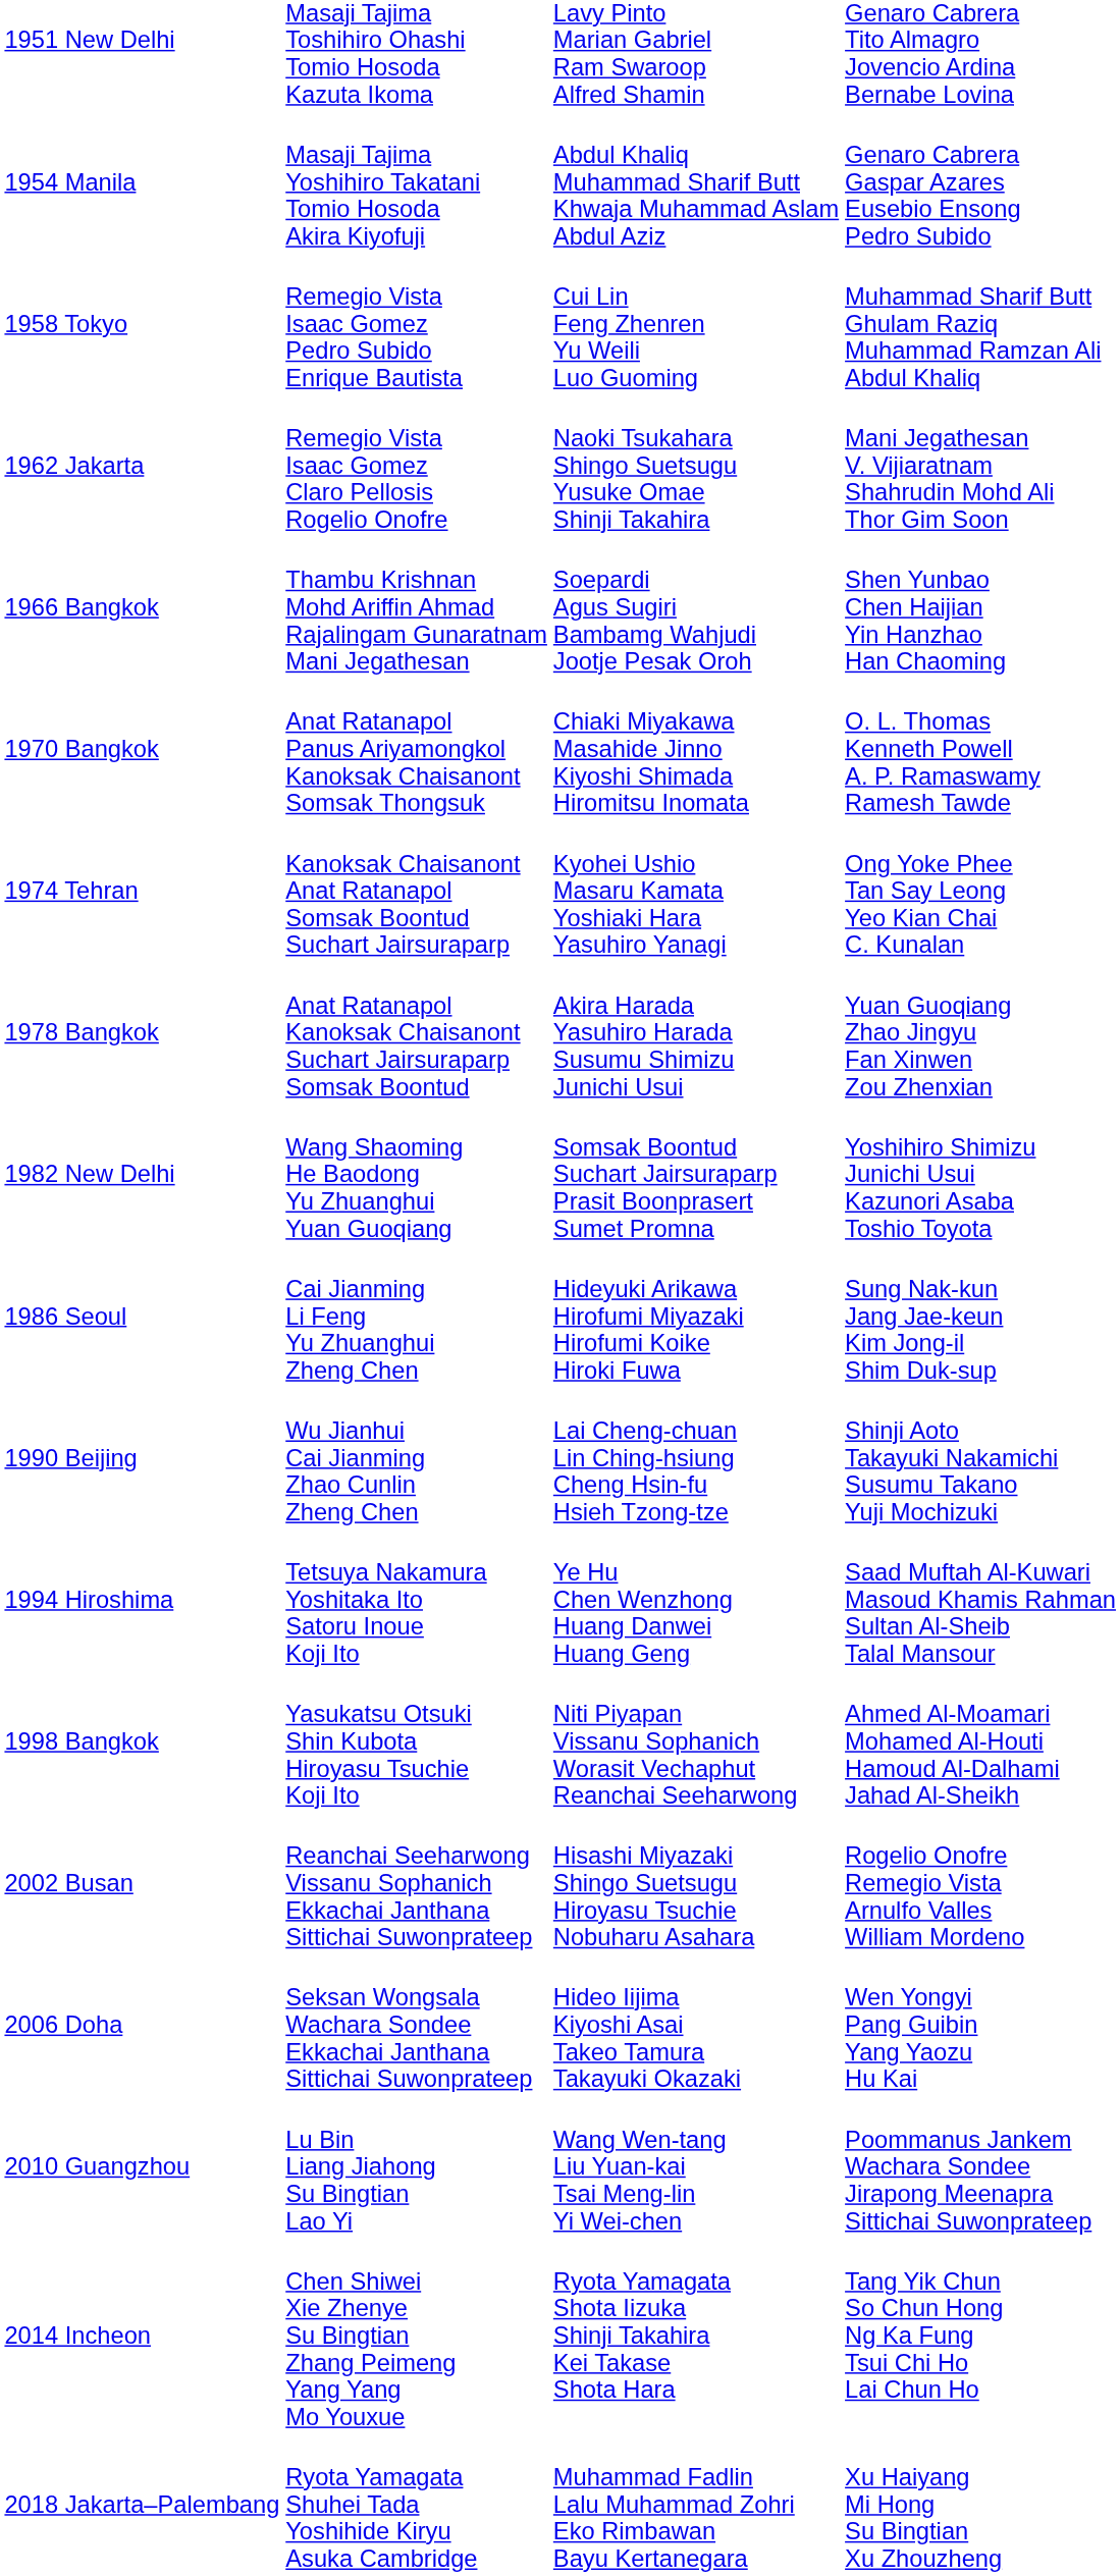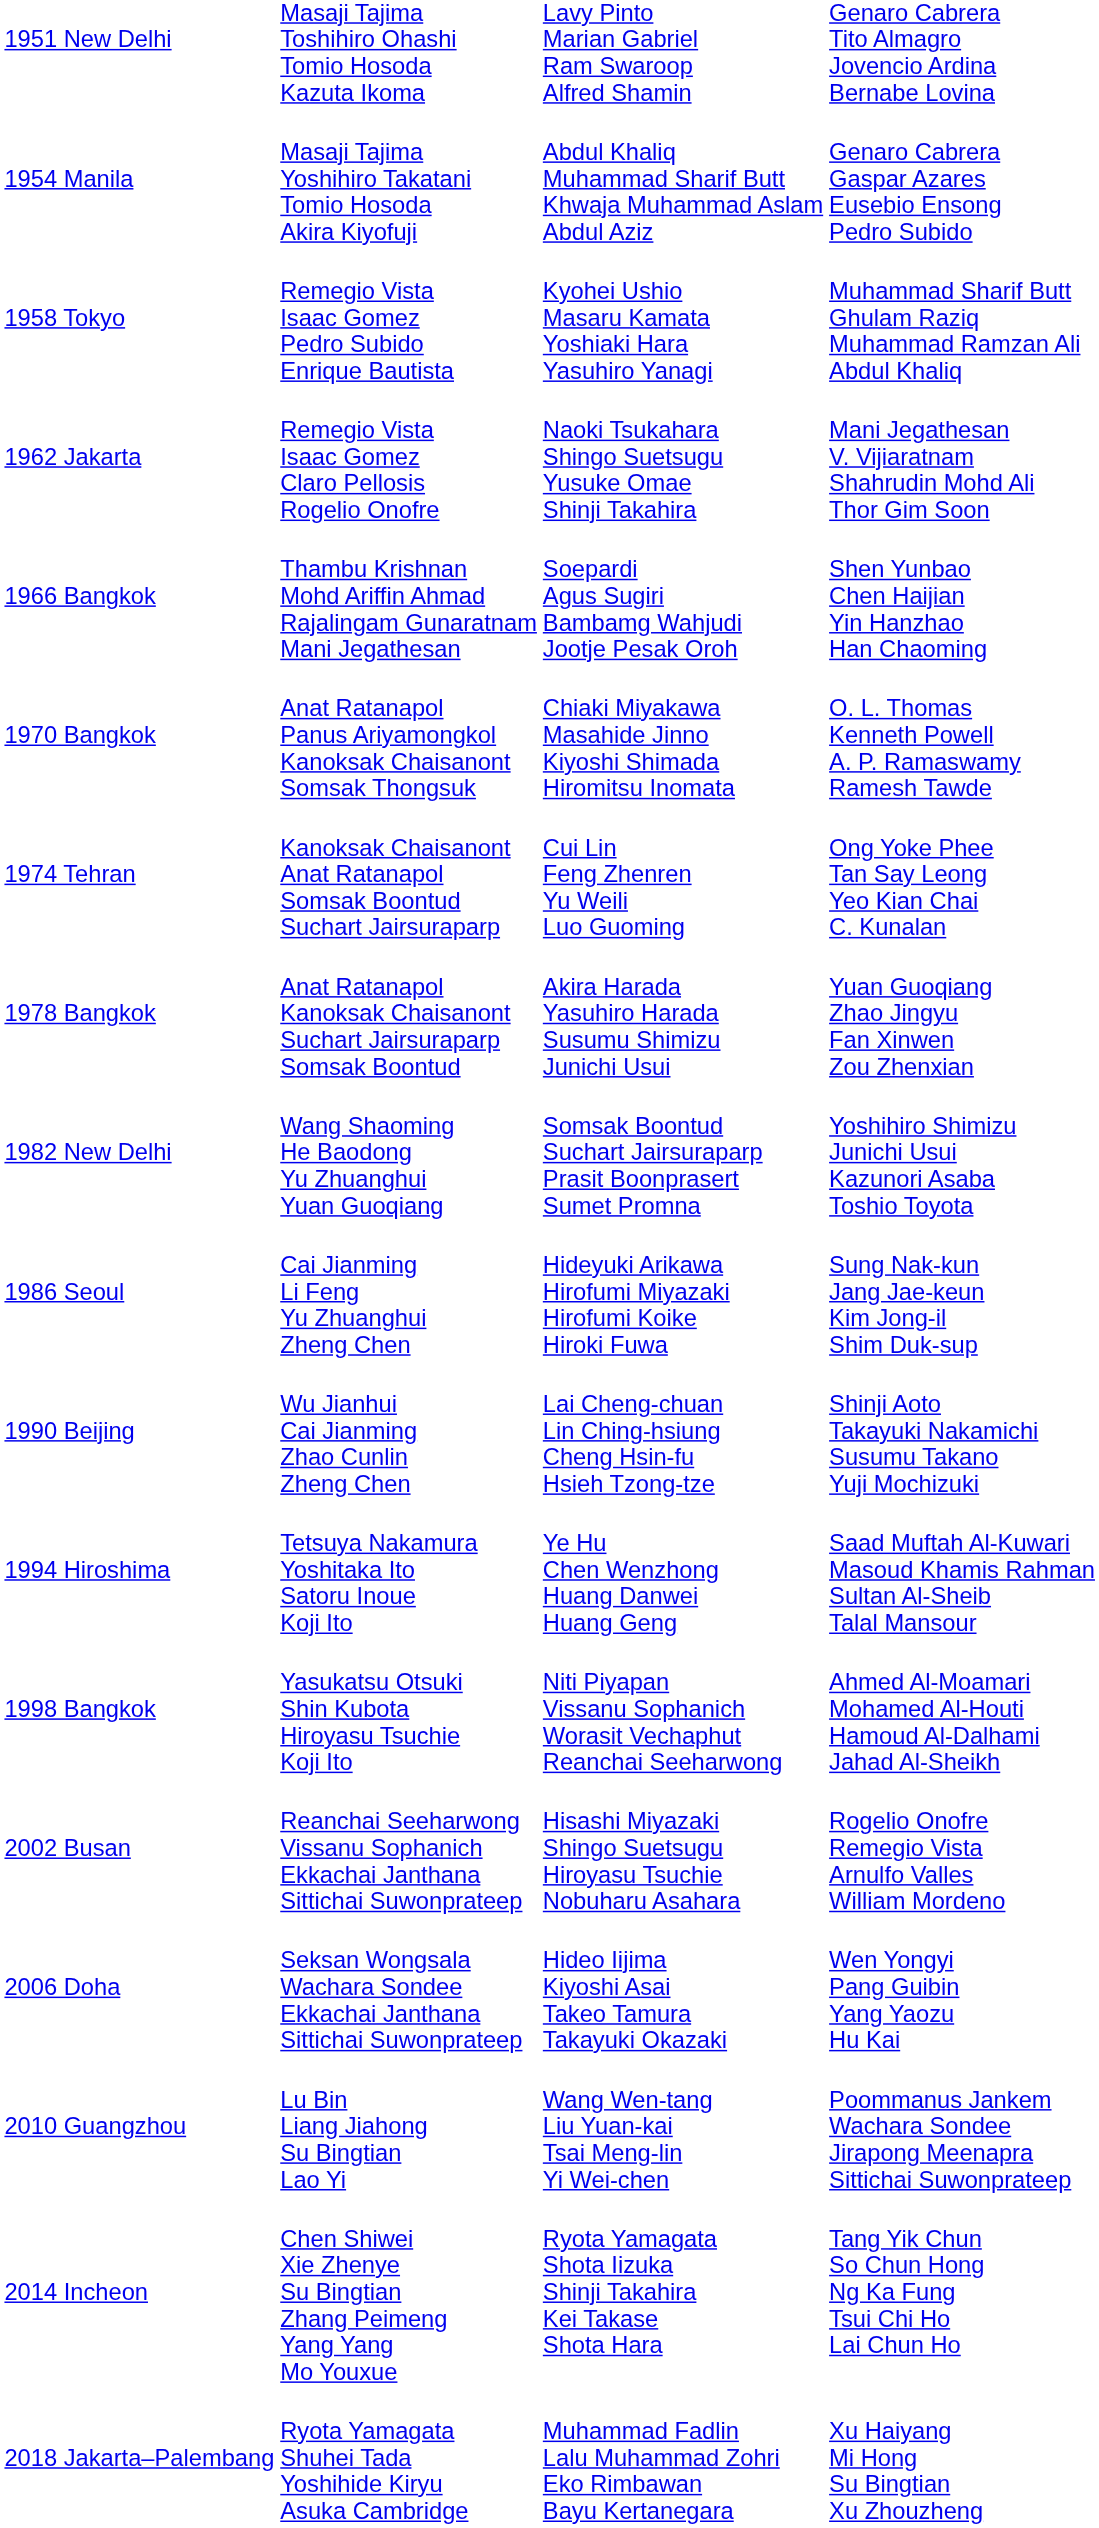1958 Tokyo | column 3: Cui Lin Feng Zhenren Yu Weili Luo Guoming -> Kyohei Ushio Masaru Kamata Yoshiaki Hara Yasuhiro Yanagi
1974 Tehran | column 3: Kyohei Ushio Masaru Kamata Yoshiaki Hara Yasuhiro Yanagi -> Cui Lin Feng Zhenren Yu Weili Luo Guoming
